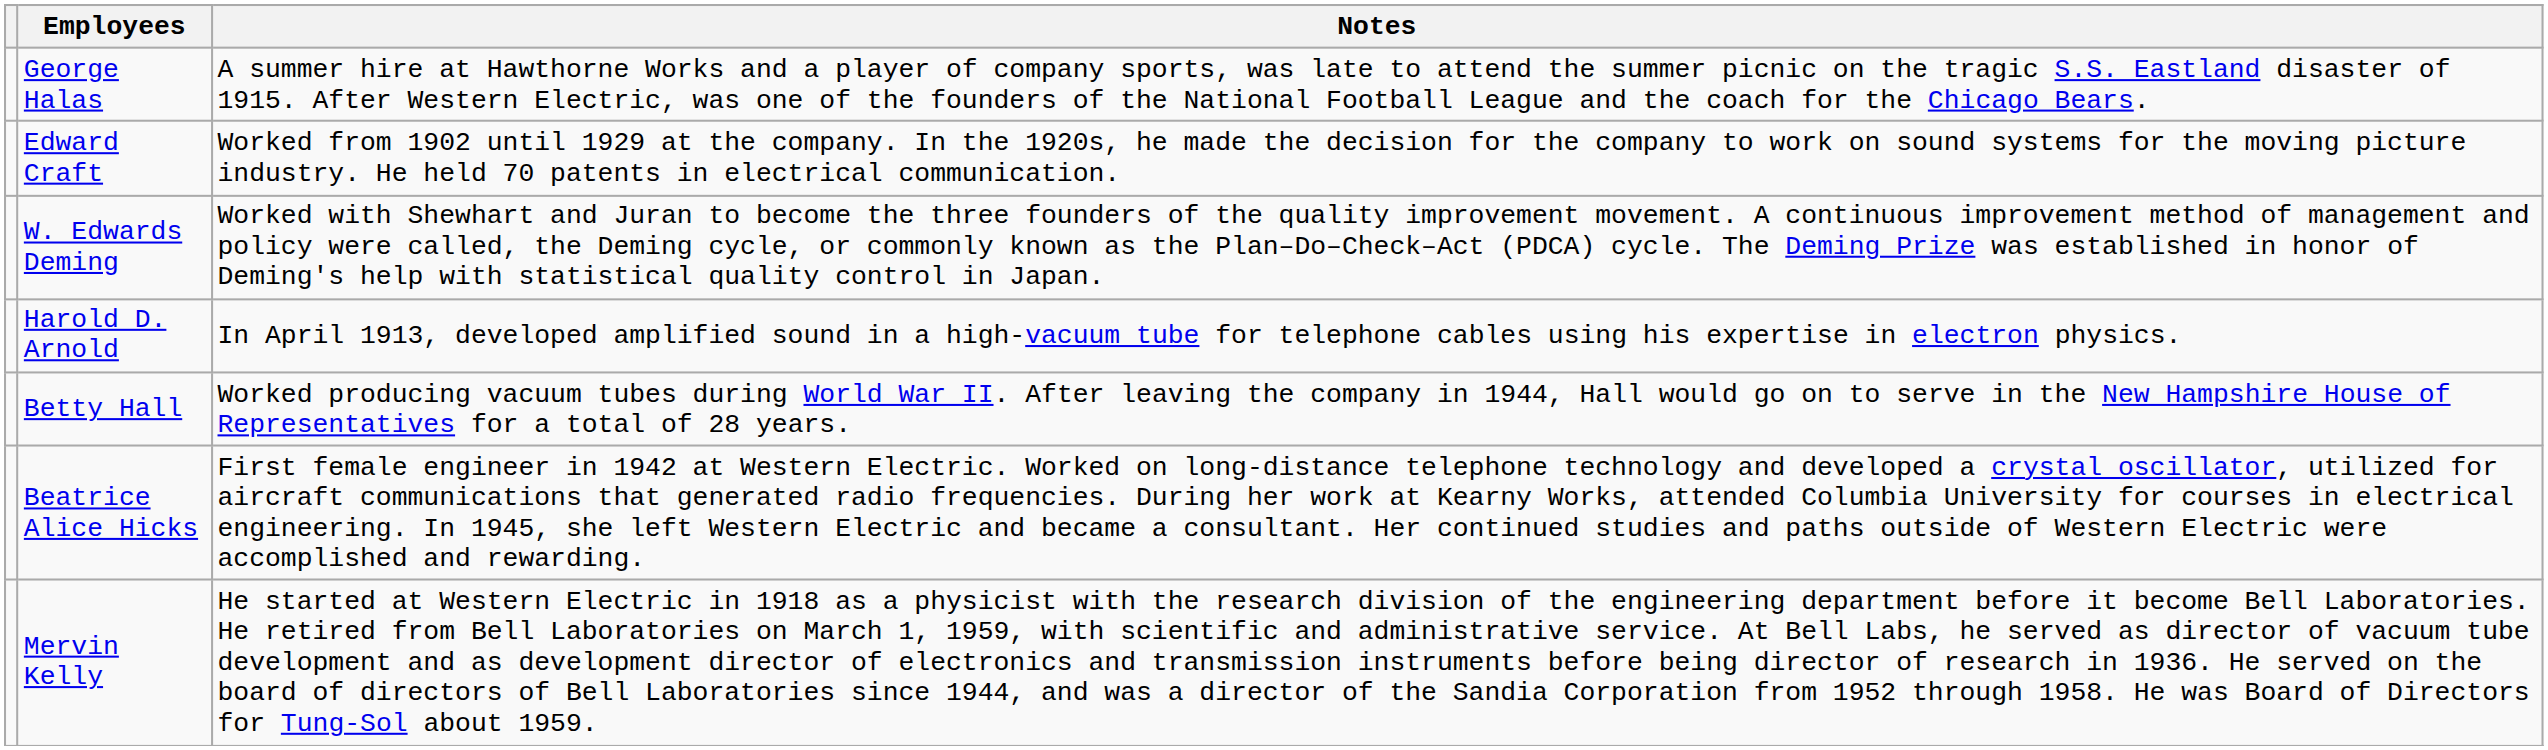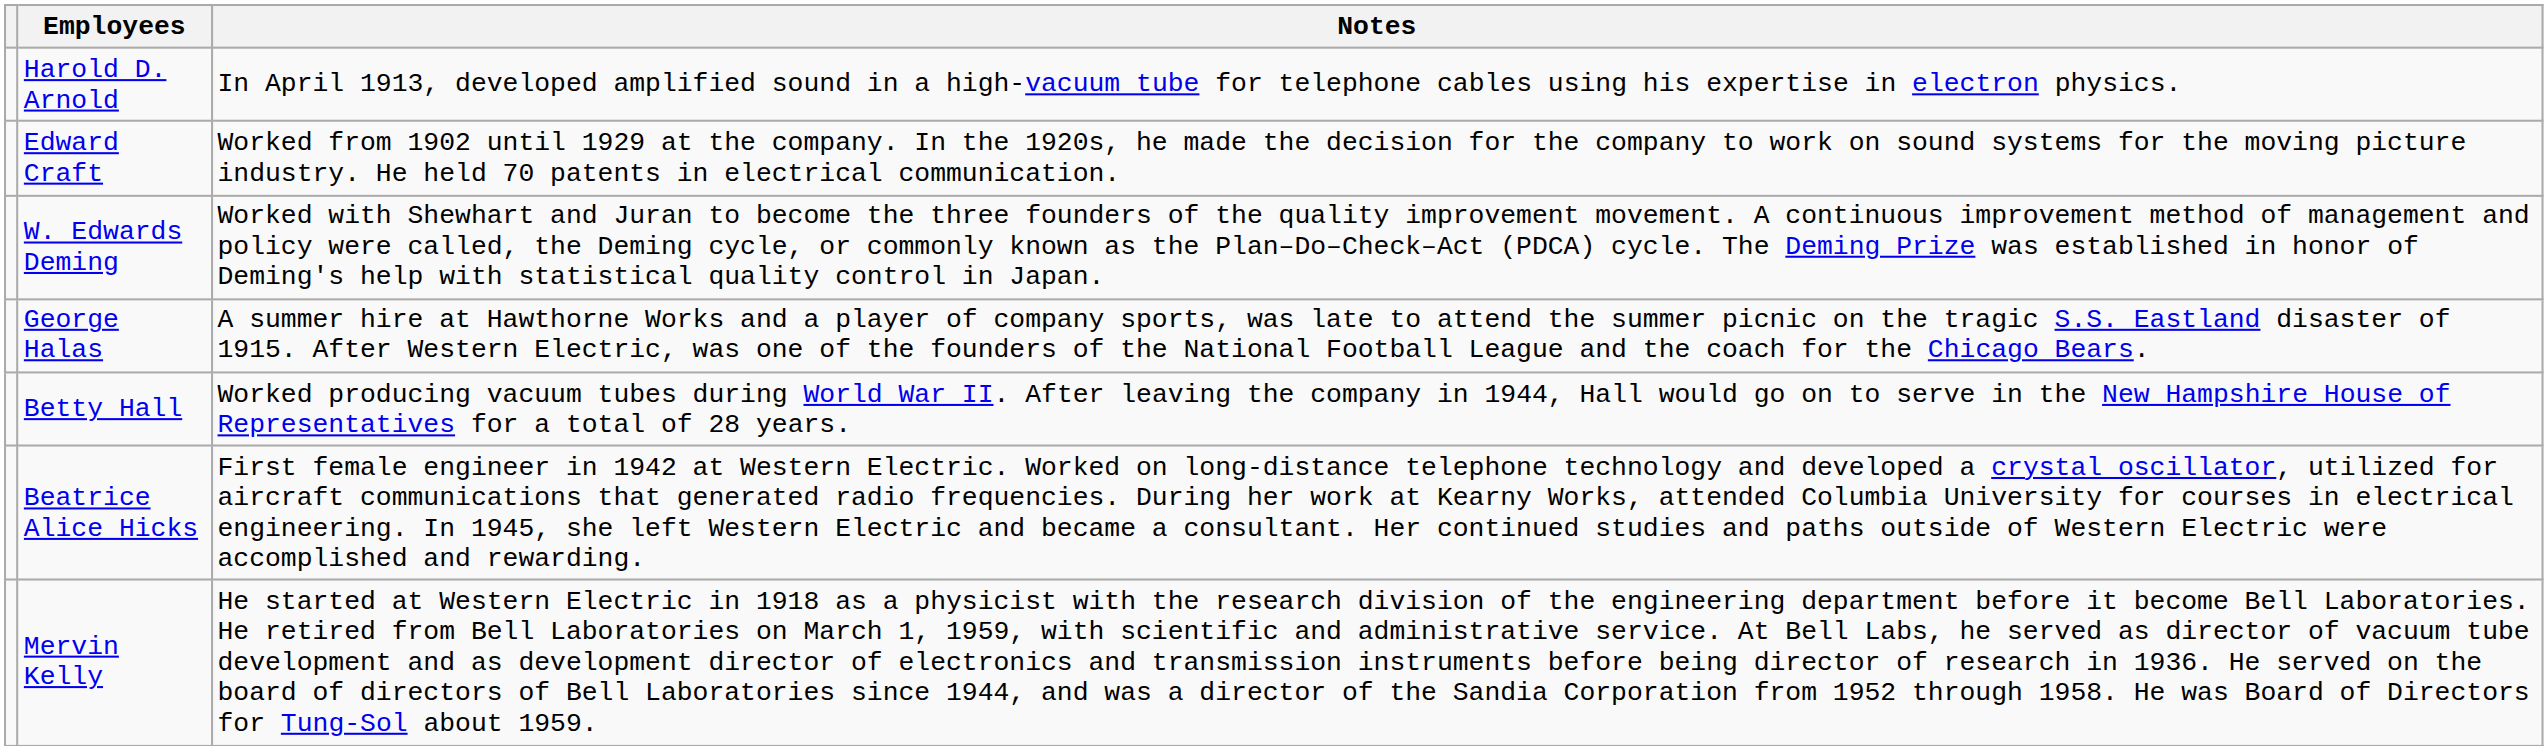rows swapped: Harold D. Arnold <-> George Halas
